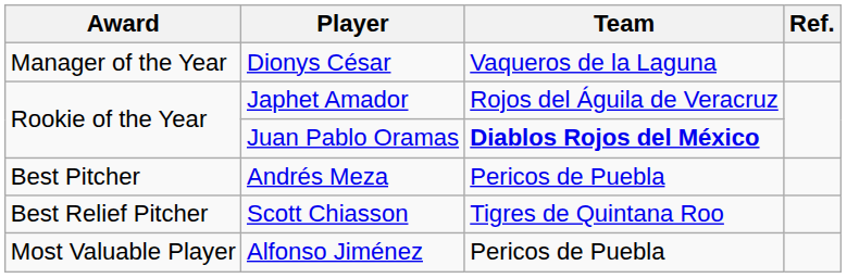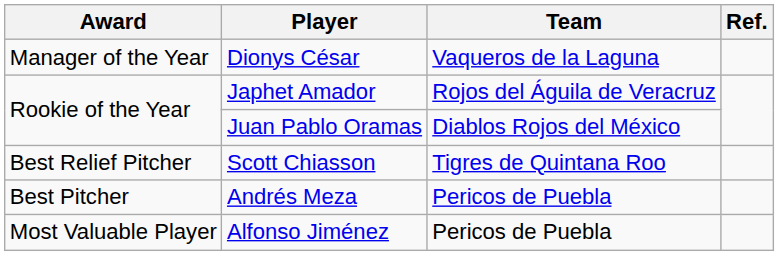Juan Pablo Oramas | Team: bold -> normal
rows swapped: Andrés Meza <-> Scott Chiasson
